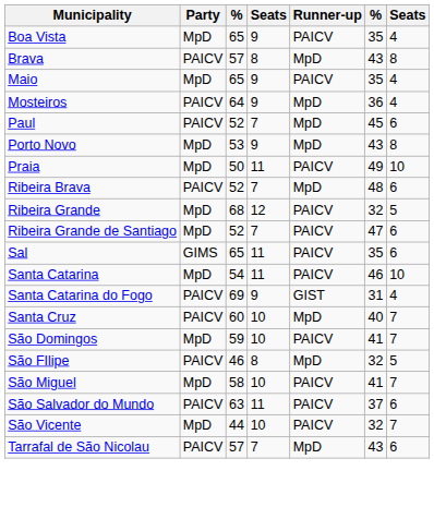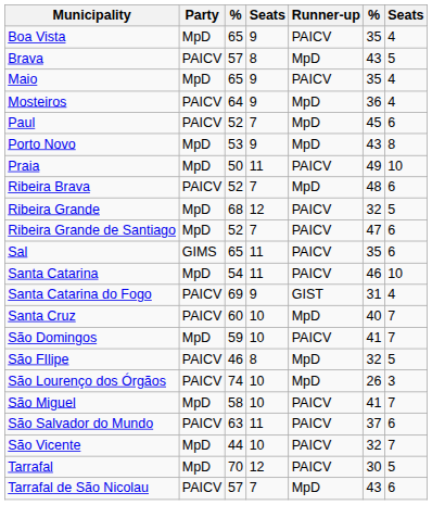Brava | column 7: 8 -> 5
+ row: São Lourenço dos Órgãos | PAICV | 74 | 10 | MpD | 26 | 3
+ row: Tarrafal | MpD | 70 | 12 | PAICV | 30 | 5
